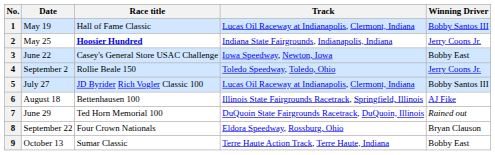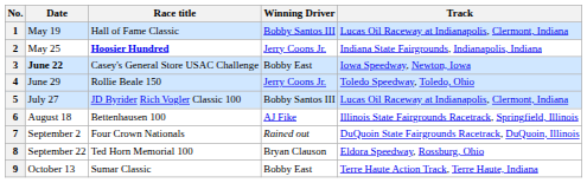columns swapped: Track <-> Winning Driver
3 | Date: normal -> bold
4 | Date: September 2 -> June 29
7 | Date: June 29 -> September 2
7 | Race title: Ted Horn Memorial 100 -> Four Crown Nationals
8 | Race title: Four Crown Nationals -> Ted Horn Memorial 100
